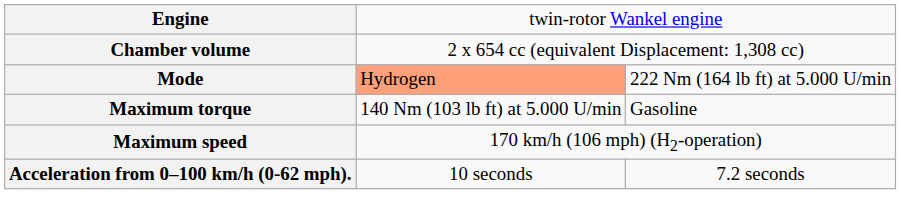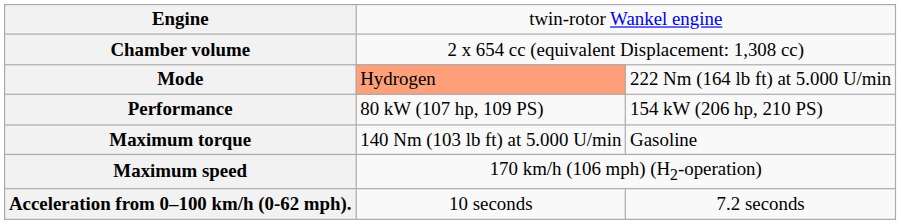+ row: Performance | 80 kW (107 hp, 109 PS) | 154 kW (206 hp, 210 PS)
